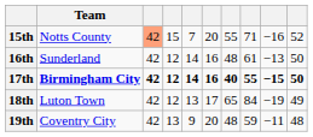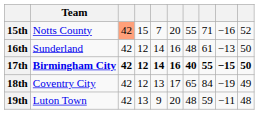18th | Team: Luton Town -> Coventry City
19th | Team: Coventry City -> Luton Town
